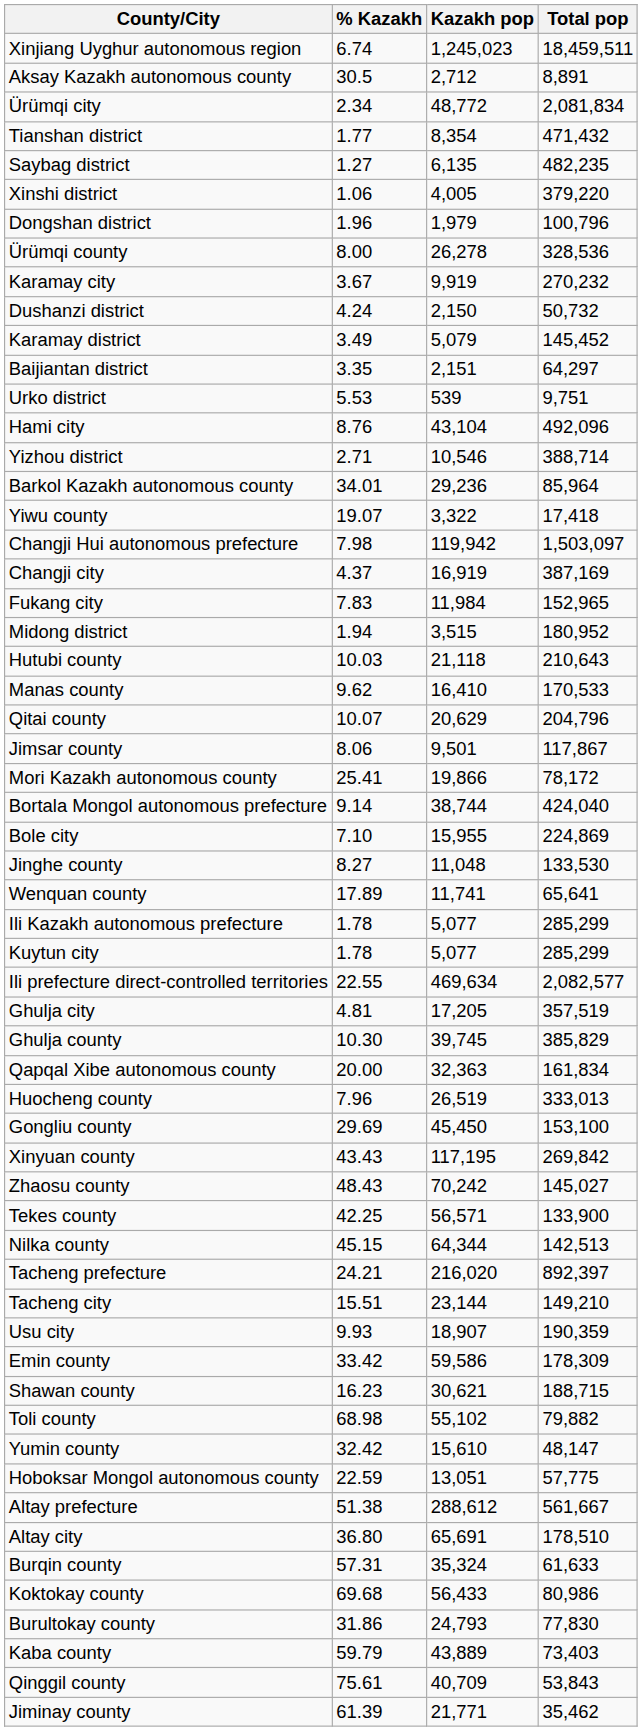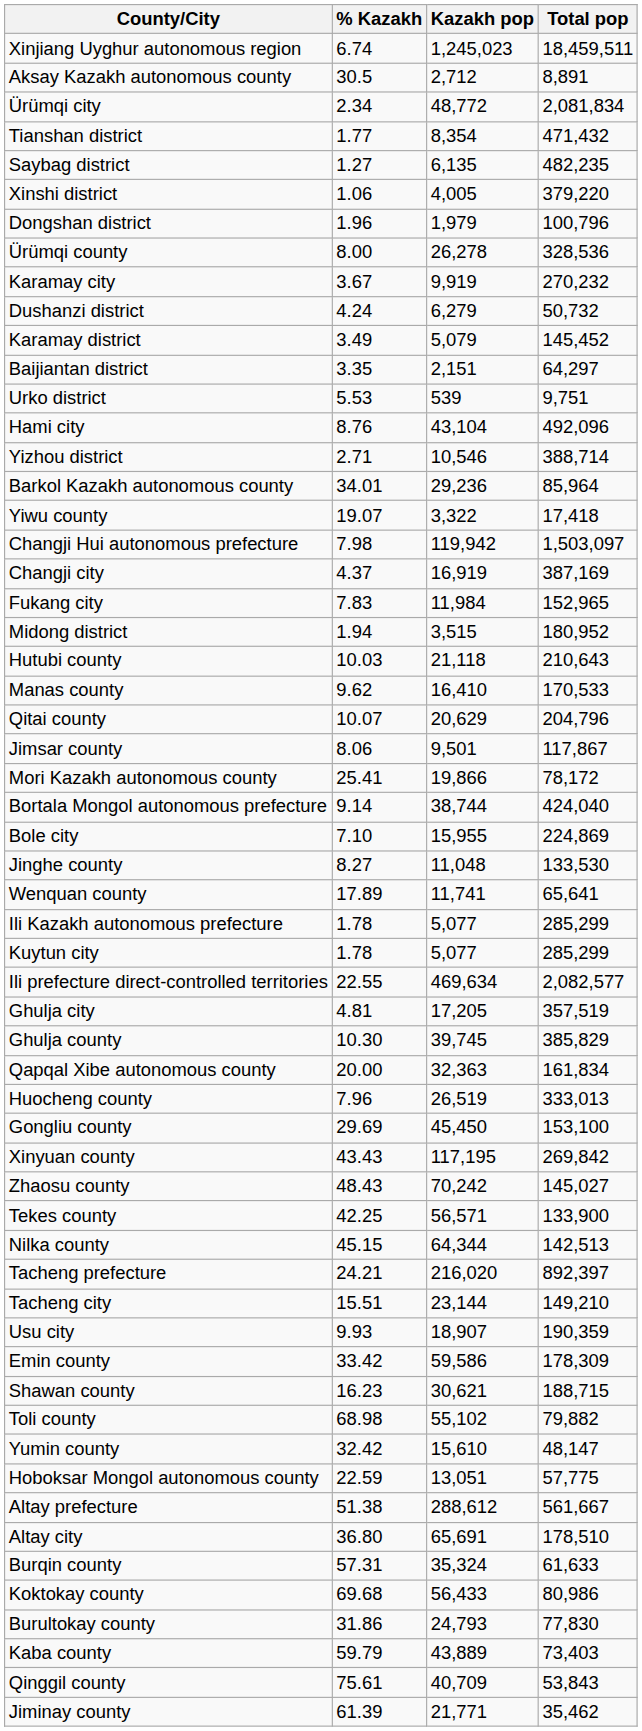Dushanzi district | Kazakh pop: 2,150 -> 6,279
